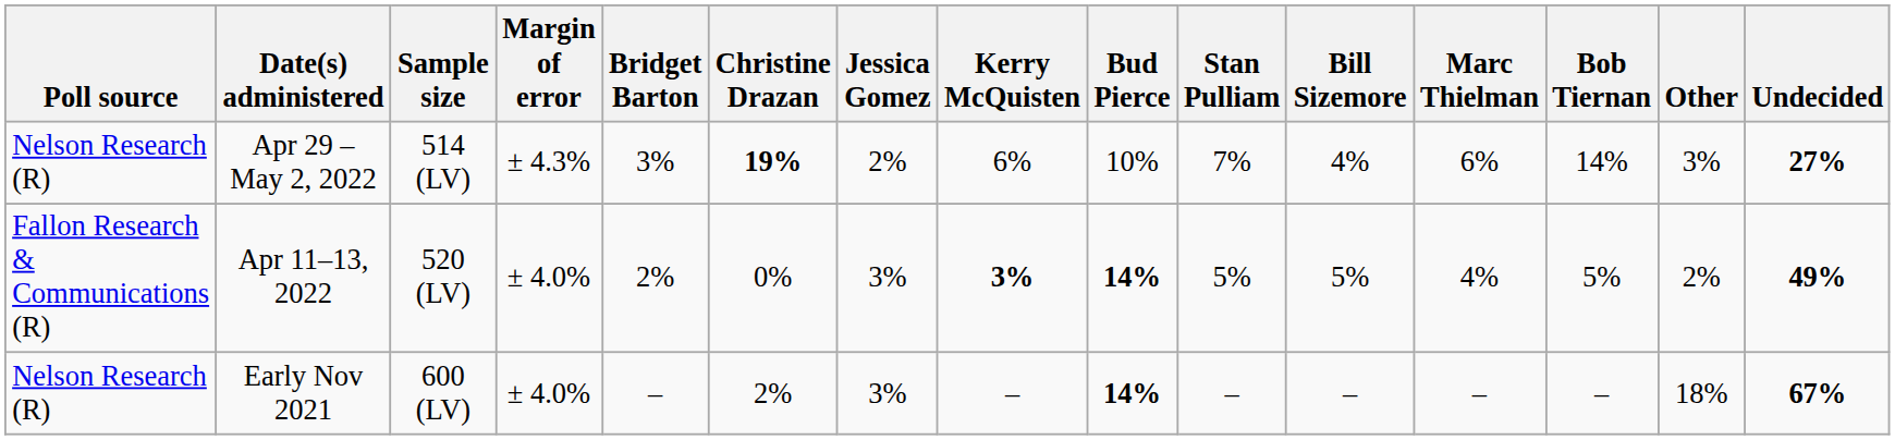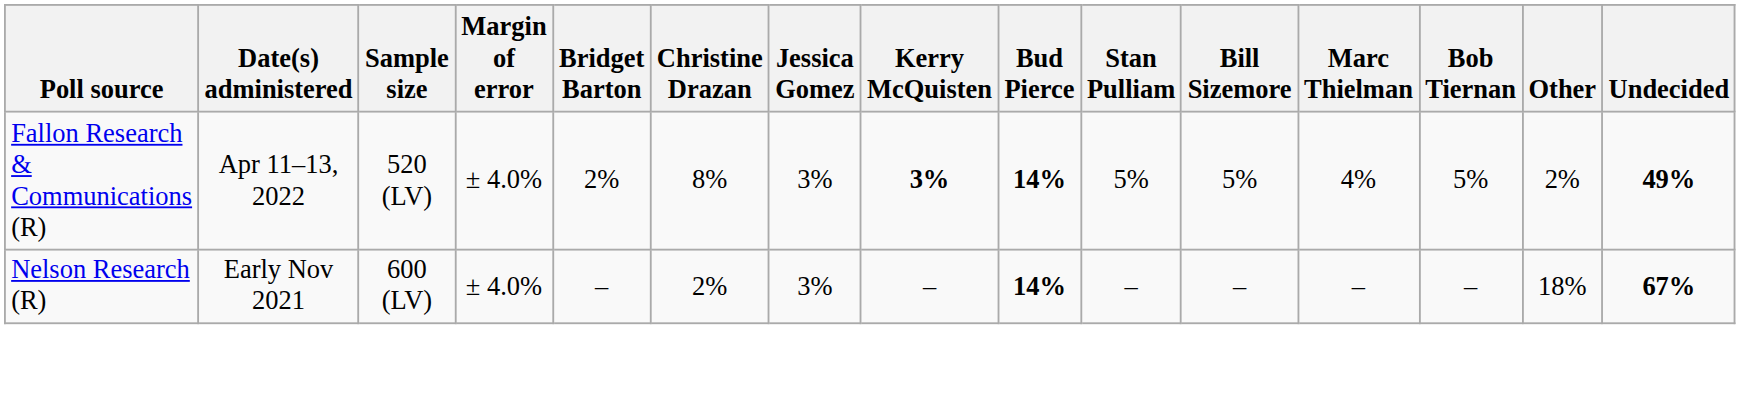- row: Nelson Research (R) | Apr 29 – May 2, 2022 | 514 (LV) | ± 4.3% | 3% | 19% | 2% | 6% | 10% | 7% | 4% | 6% | 14% | 3% | 27%
Apr 11–13, 2022 | Christine Drazan: 0% -> 8%
